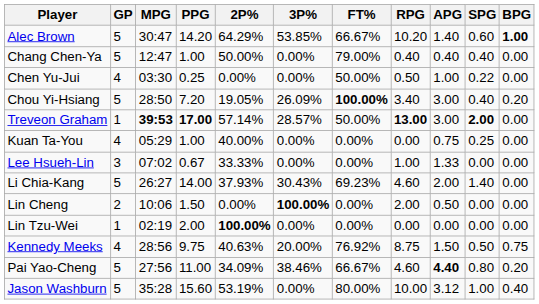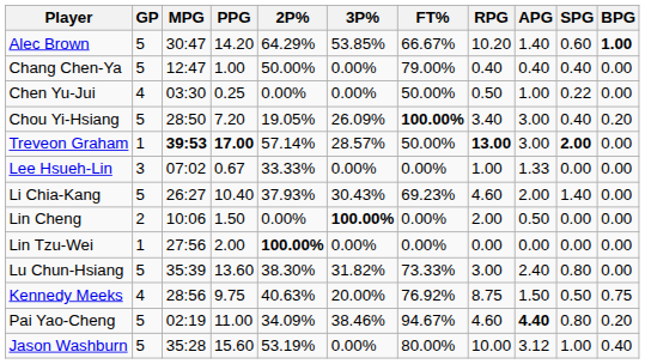- row: Kuan Ta-You | 4 | 05:29 | 1.00 | 40.00% | 0.00% | 0.00% | 0.00 | 0.75 | 0.25 | 0.00
Li Chia-Kang | PPG: 14.00 -> 10.40
Lin Tzu-Wei | MPG: 02:19 -> 27:56
+ row: Lu Chun-Hsiang | 5 | 35:39 | 13.60 | 38.30% | 31.82% | 73.33% | 3.00 | 2.40 | 0.80 | 0.00
Pai Yao-Cheng | MPG: 27:56 -> 02:19
Pai Yao-Cheng | FT%: 66.67% -> 94.67%
